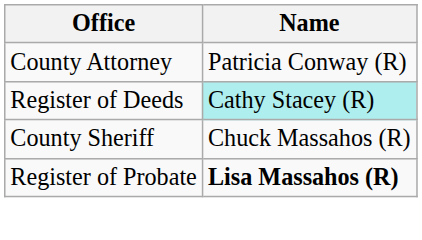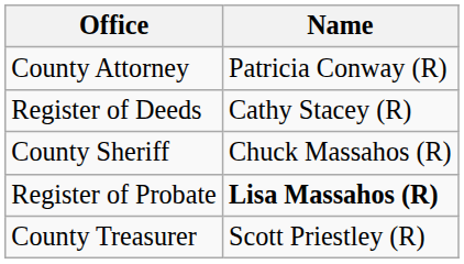Register of Deeds | Name: paleturquoise background -> no background
+ row: County Treasurer | Scott Priestley (R)
